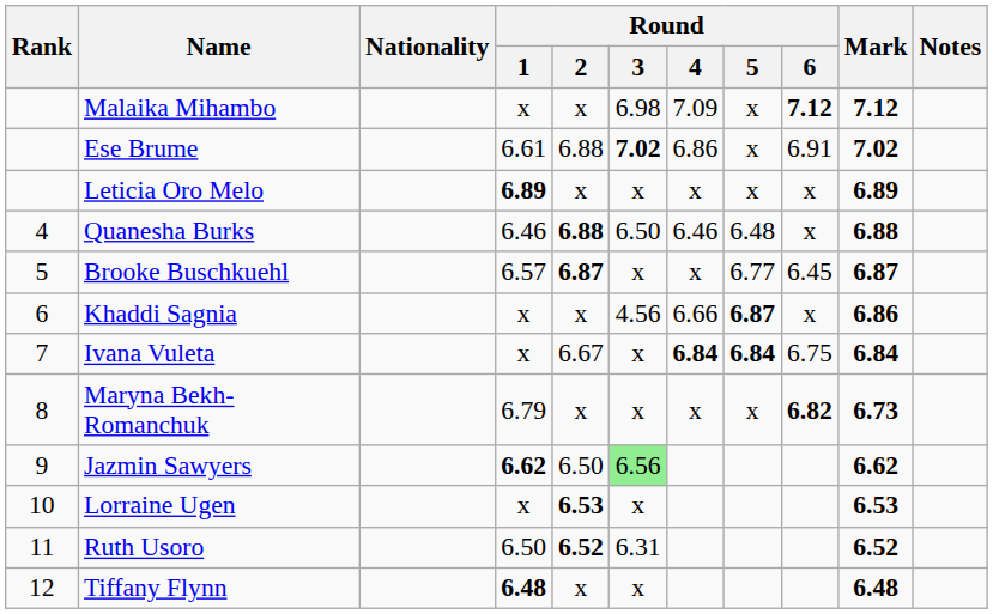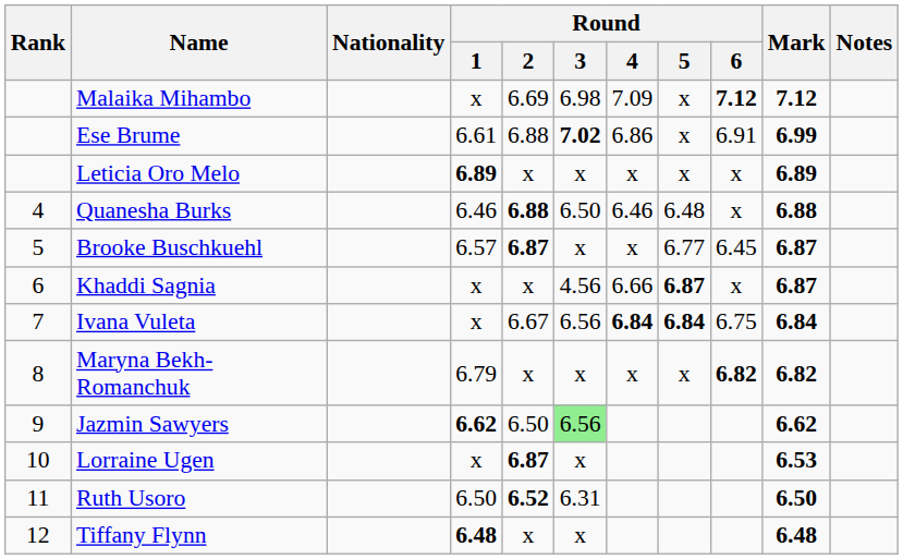Malaika Mihambo | Round / 2: x -> 6.69
Ese Brume | Mark: 7.02 -> 6.99
Khaddi Sagnia | Mark: 6.86 -> 6.87
Ivana Vuleta | Round / 3: x -> 6.56
Maryna Bekh-Romanchuk | Mark: 6.73 -> 6.82
Lorraine Ugen | Round / 2: 6.53 -> 6.87
Ruth Usoro | Mark: 6.52 -> 6.50
